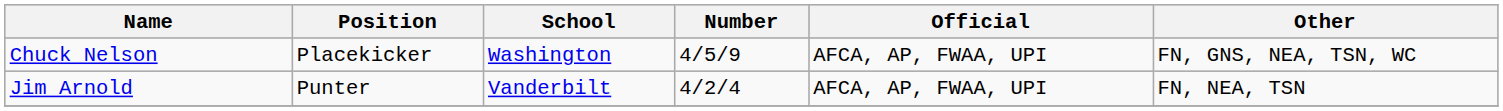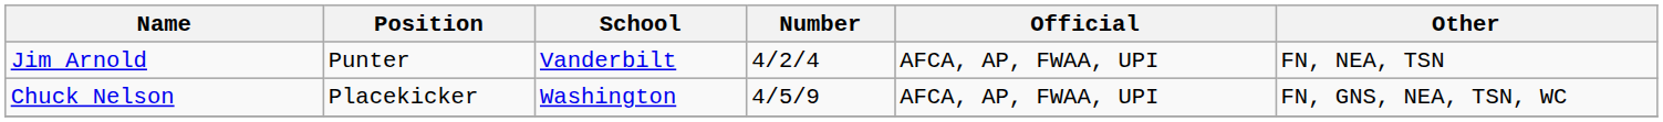rows swapped: Chuck Nelson <-> Jim Arnold
